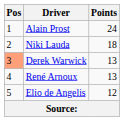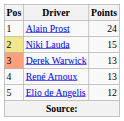Niki Lauda | Pos: no background -> khaki background
Niki Lauda | Points: 18 -> 15
